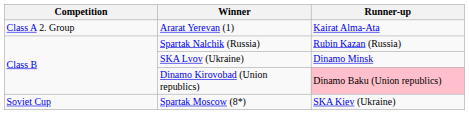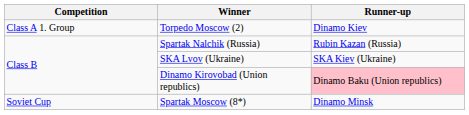+ row: Class A 1. Group | Torpedo Moscow (2) | Dinamo Kiev
- row: Class A 2. Group | Ararat Yerevan (1) | Kairat Alma-Ata
SKA Lvov (Ukraine) | Runner-up: Dinamo Minsk -> SKA Kiev (Ukraine)
Spartak Moscow (8*) | Runner-up: SKA Kiev (Ukraine) -> Dinamo Minsk
